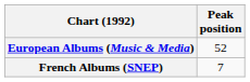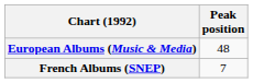European Albums (Music & Media) | Peak position: 52 -> 48
